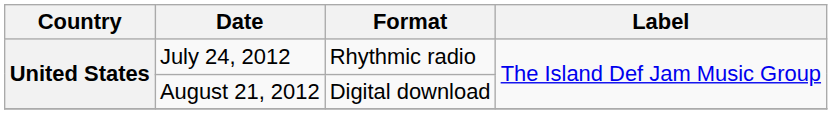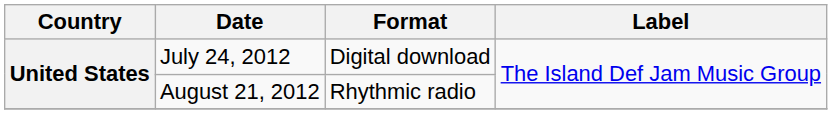July 24, 2012 | Format: Rhythmic radio -> Digital download
August 21, 2012 | Format: Digital download -> Rhythmic radio
